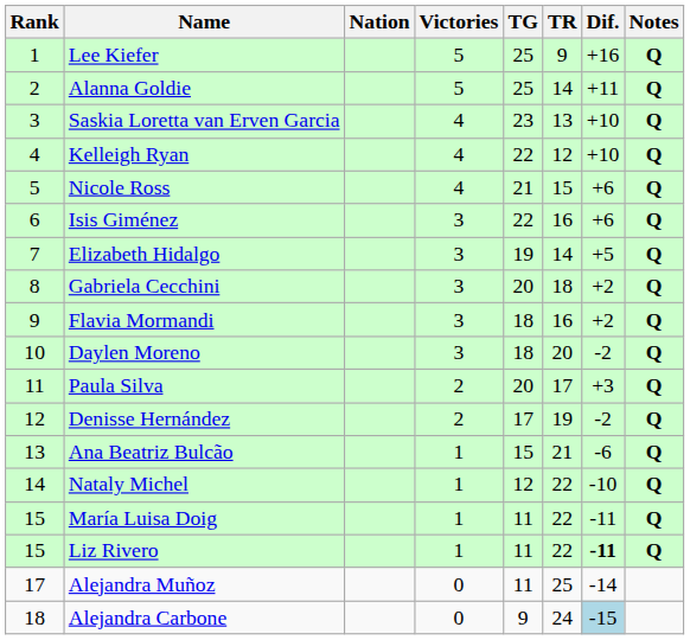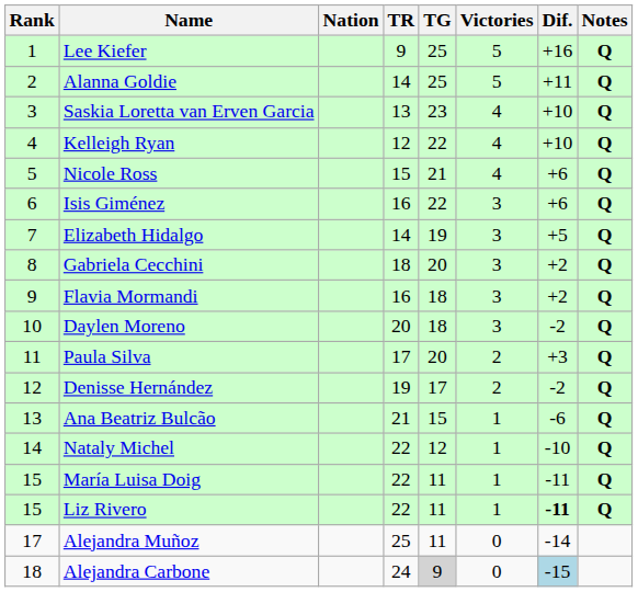columns swapped: Victories <-> TR
Alejandra Carbone | TG: no background -> lightgrey background
